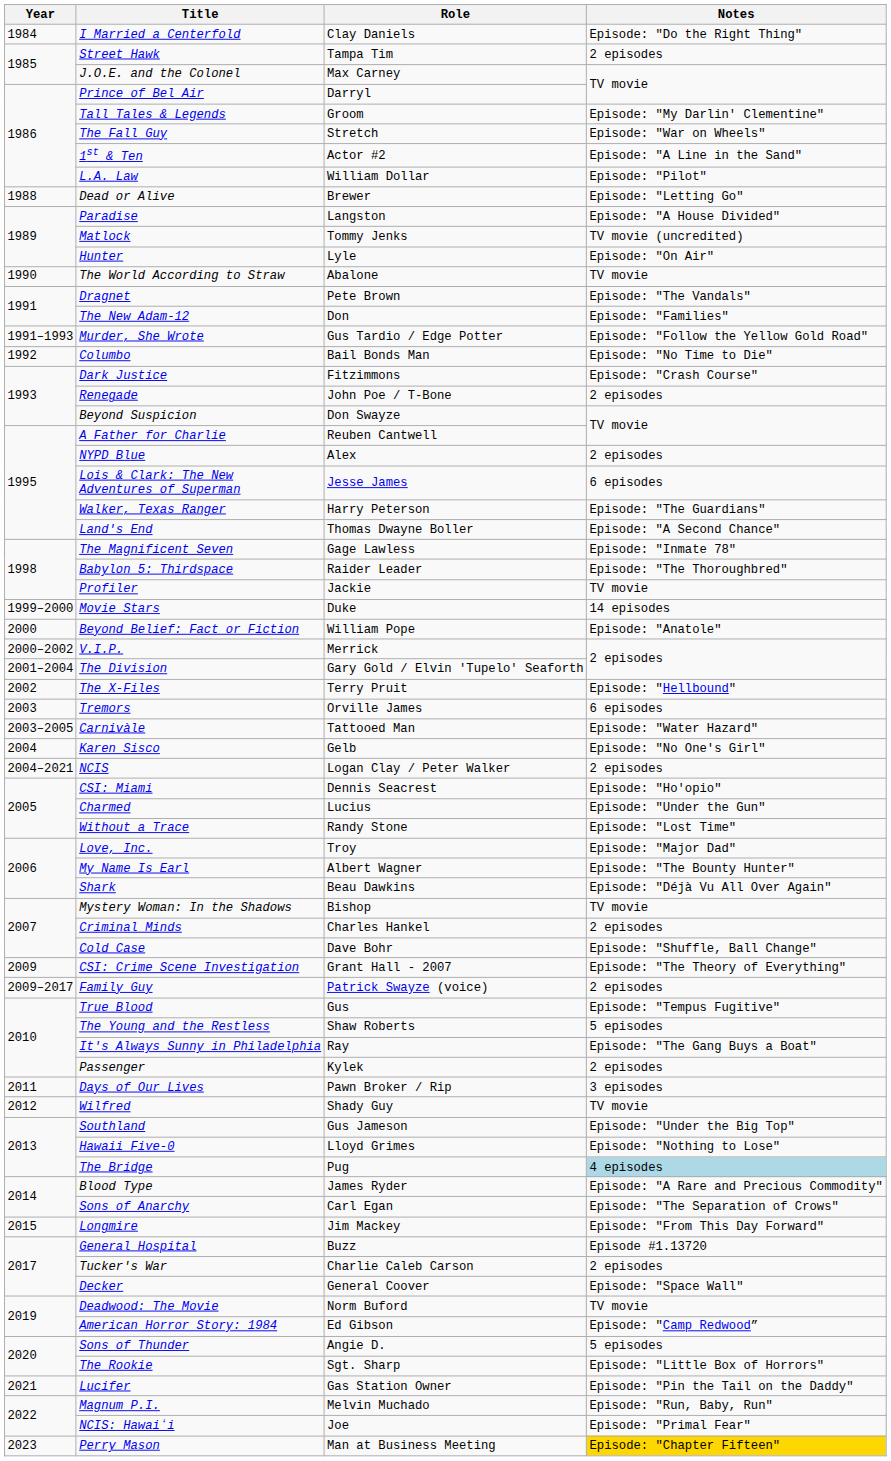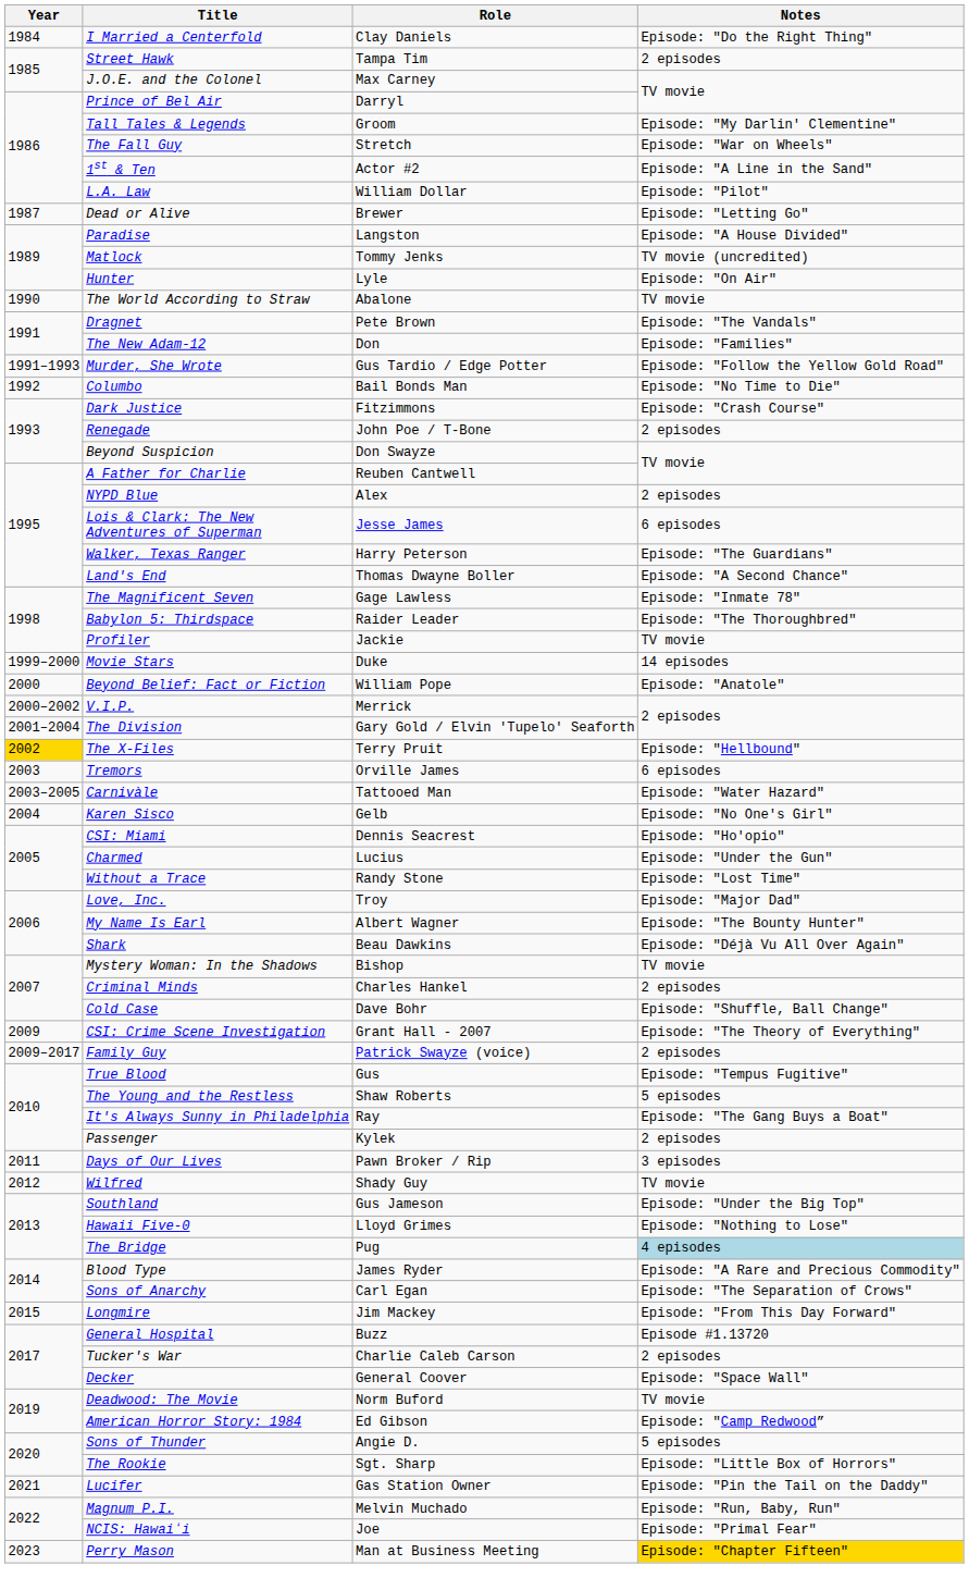Dead or Alive | Year: 1988 -> 1987
The X-Files | Year: no background -> gold background
- row: 2004–2021 | NCIS | Logan Clay / Peter Walker | 2 episodes
